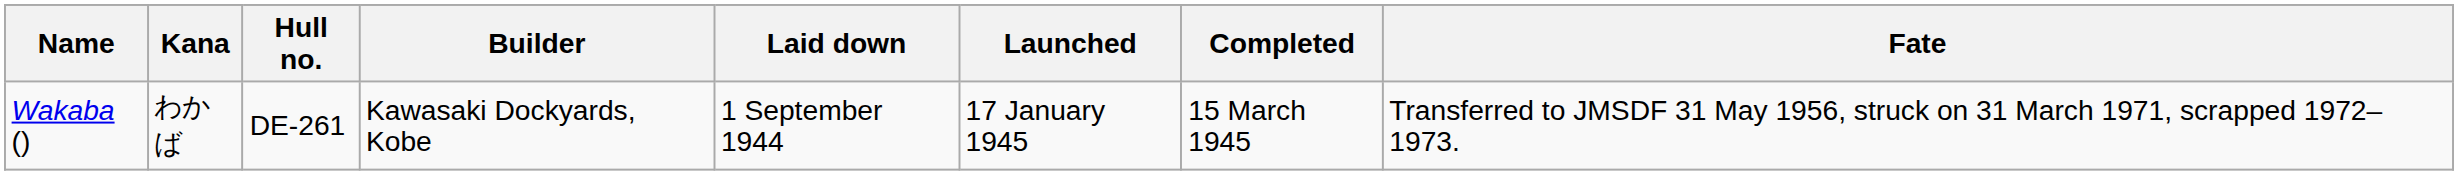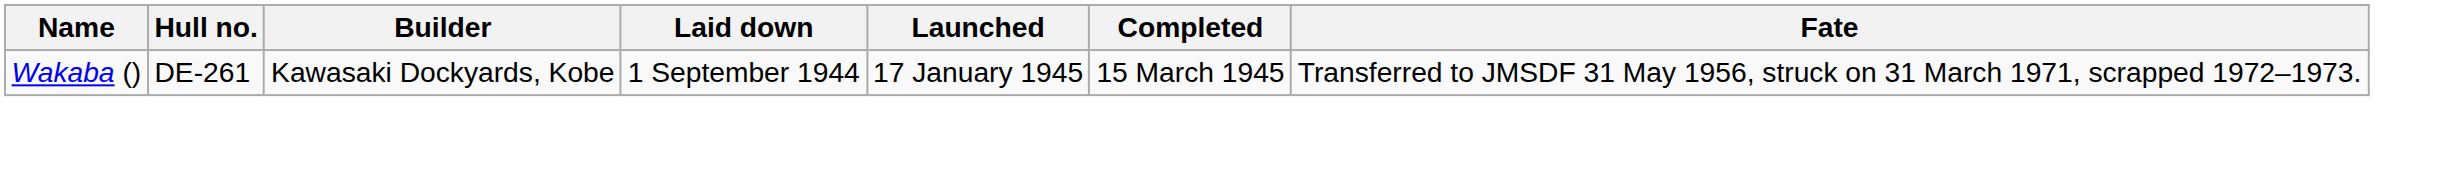- column: Kana | わかば
